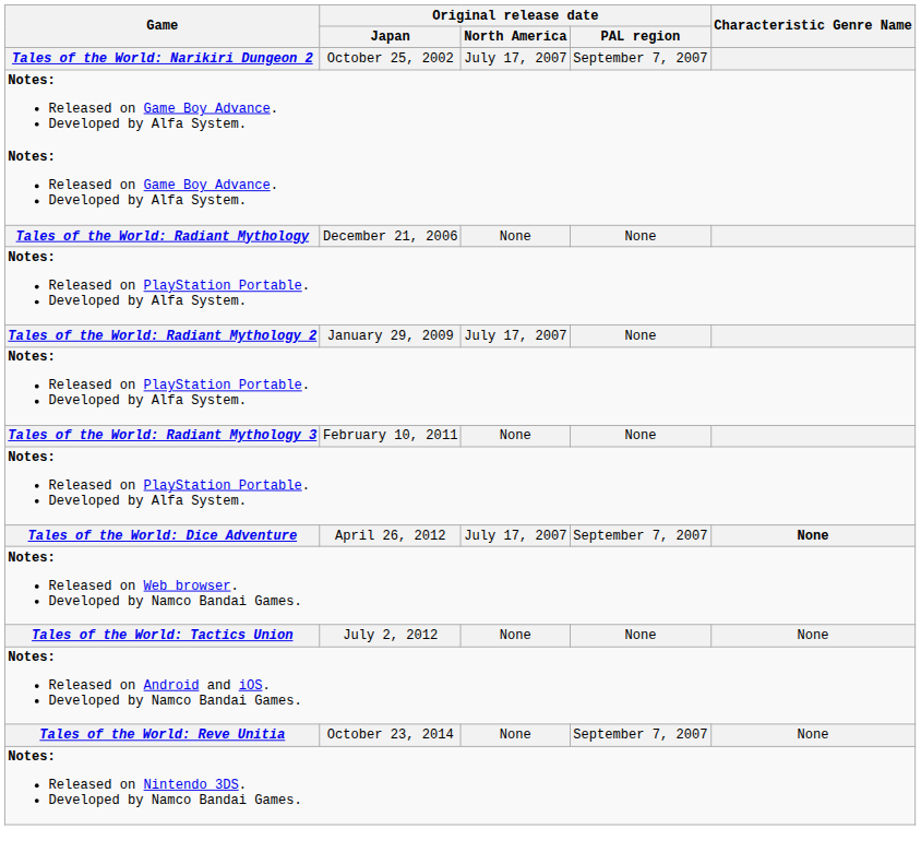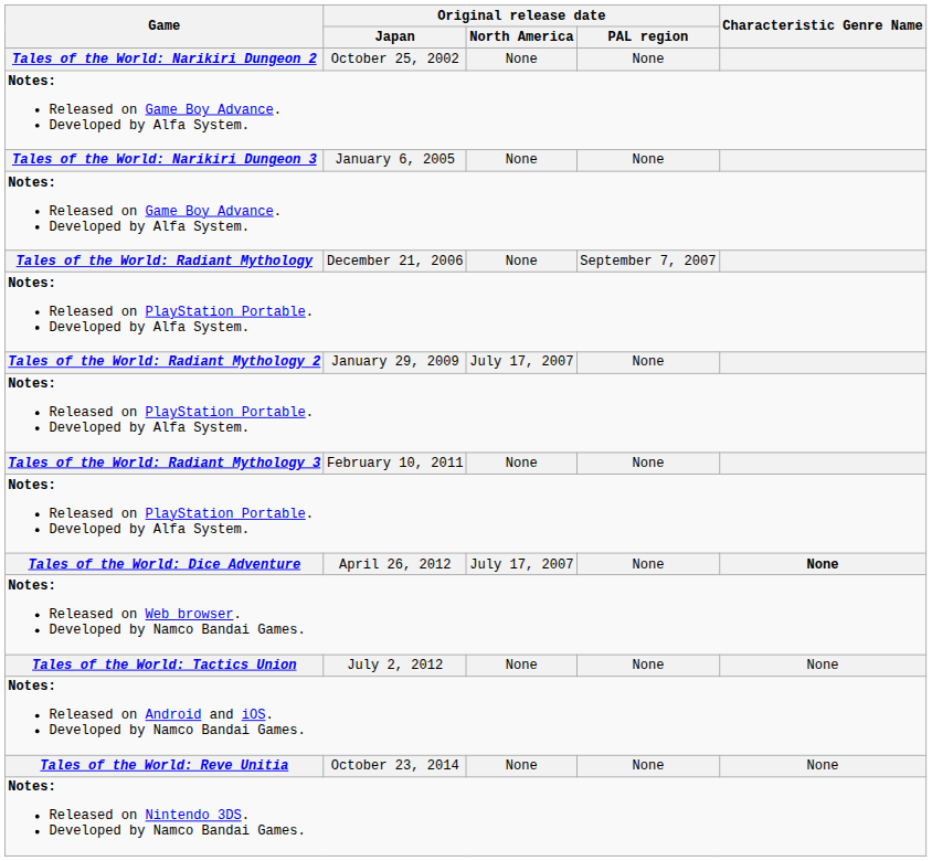Tales of the World: Narikiri Dungeon 2 | Original release date / North America: July 17, 2007 -> None
Tales of the World: Narikiri Dungeon 2 | Original release date / PAL region: September 7, 2007 -> None
+ row: Tales of the World: Narikiri Dungeon 3 | January 6, 2005 | None | None
Tales of the World: Radiant Mythology | Original release date / PAL region: None -> September 7, 2007
Tales of the World: Dice Adventure | Original release date / PAL region: September 7, 2007 -> None
Tales of the World: Reve Unitia | Original release date / PAL region: September 7, 2007 -> None
